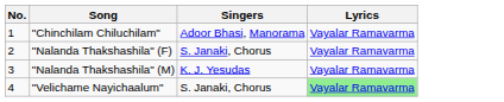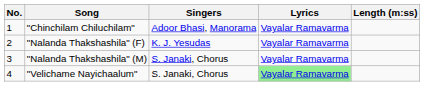+ column: Length (m:ss)
"Nalanda Thakshashila" (F) | Singers: S. Janaki, Chorus -> K. J. Yesudas
"Nalanda Thakshashila" (M) | Singers: K. J. Yesudas -> S. Janaki, Chorus
